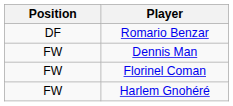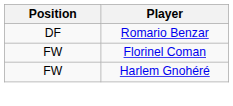- row: FW | Dennis Man
